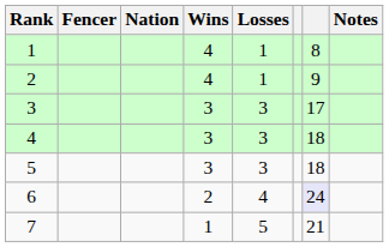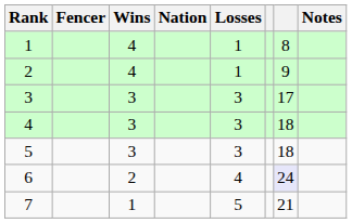columns swapped: Nation <-> Wins
